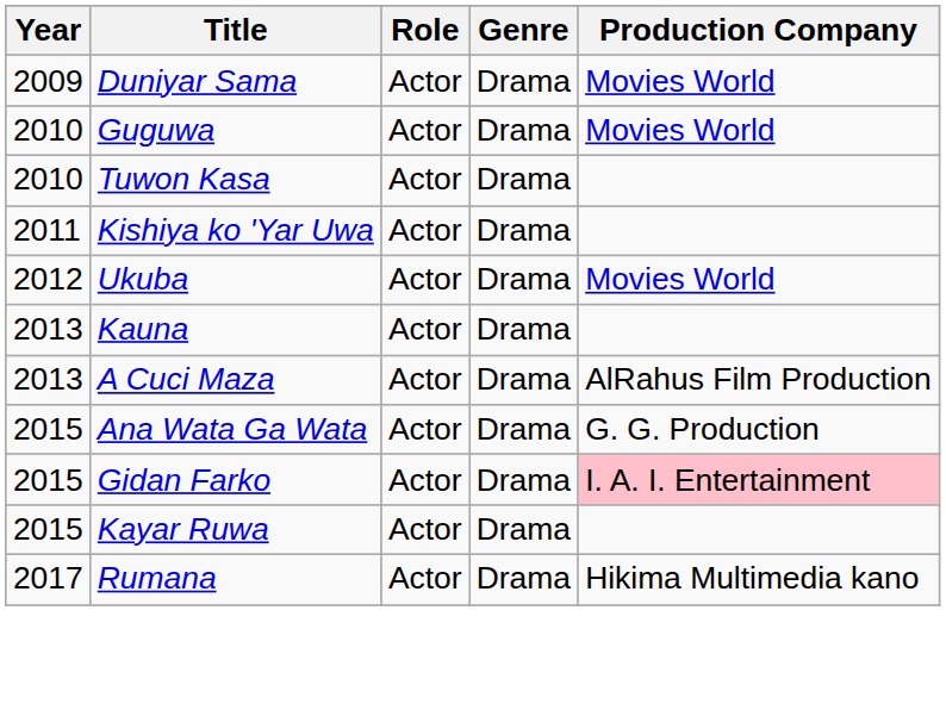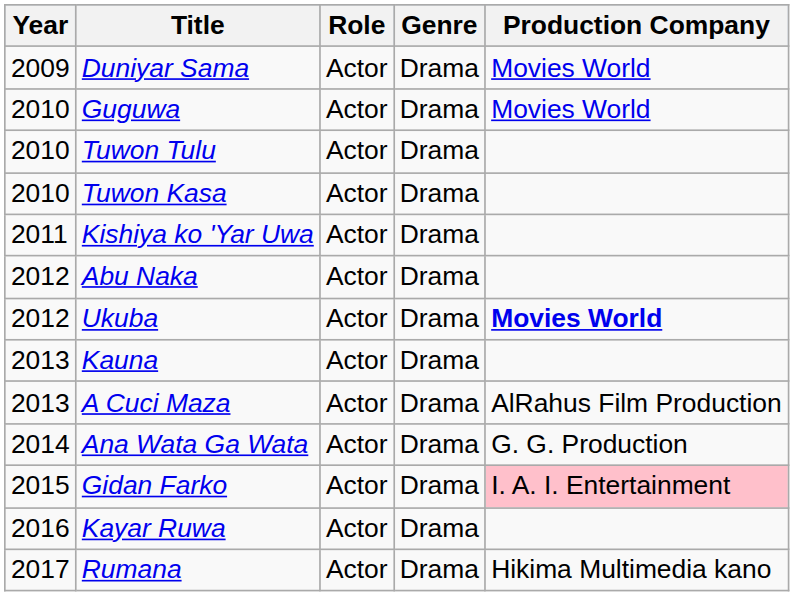+ row: 2010 | Tuwon Tulu | Actor | Drama
+ row: 2012 | Abu Naka | Actor | Drama
Ukuba | Production Company: normal -> bold
Ana Wata Ga Wata | Year: 2015 -> 2014
Kayar Ruwa | Year: 2015 -> 2016
